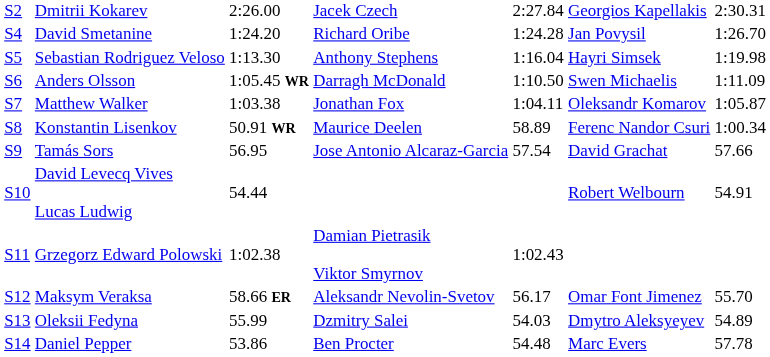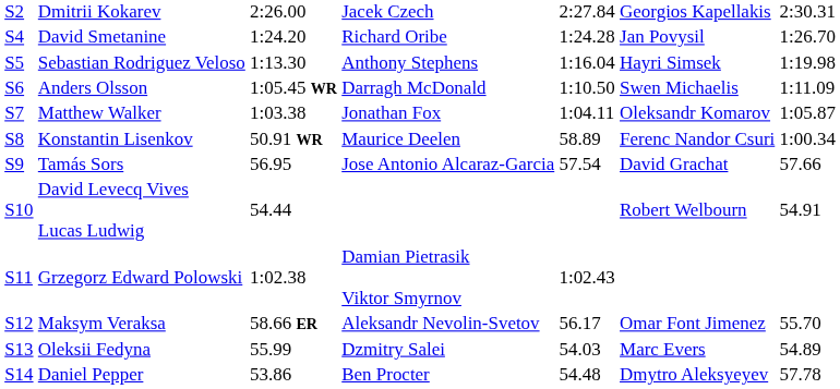Oleksii Fedyna | column 6: Dmytro Aleksyeyev -> Marc Evers
Daniel Pepper | column 6: Marc Evers -> Dmytro Aleksyeyev
